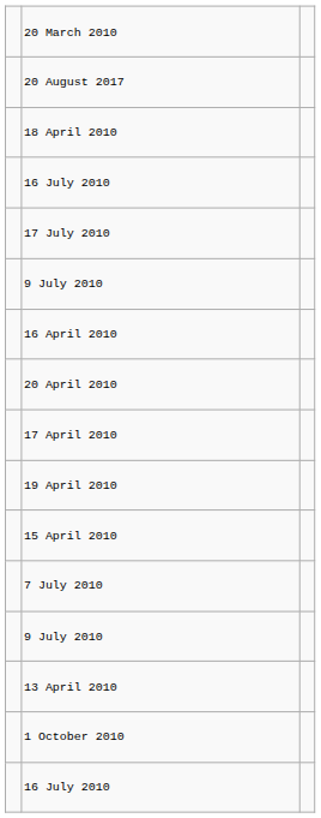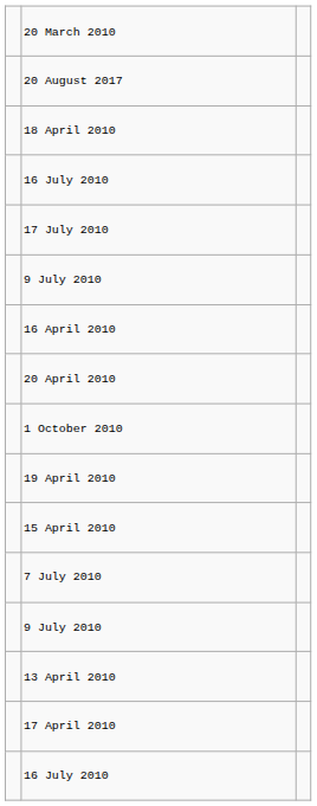rows swapped: 1 October 2010 <-> 17 April 2010
